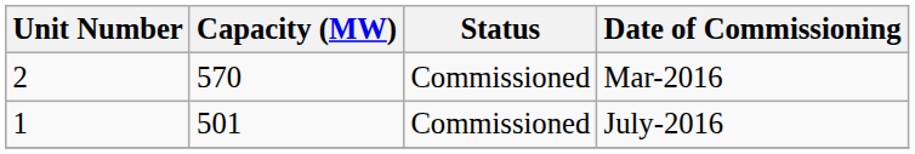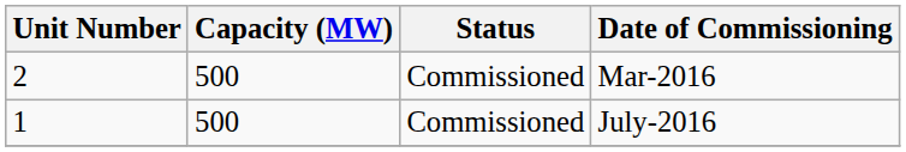Mar-2016 | Capacity (MW): 570 -> 500
July-2016 | Capacity (MW): 501 -> 500
